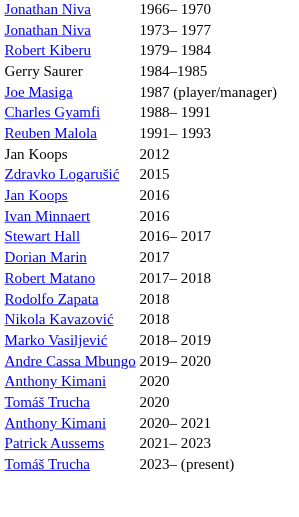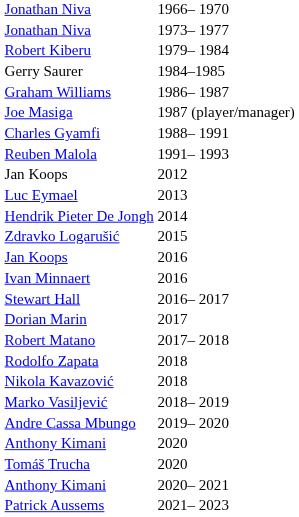+ row: Graham Williams | 1986– 1987
+ row: Luc Eymael | 2013
+ row: Hendrik Pieter De Jongh | 2014
- row: Tomáš Trucha | 2023– (present)
